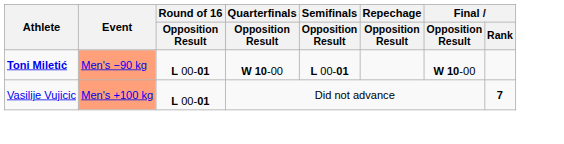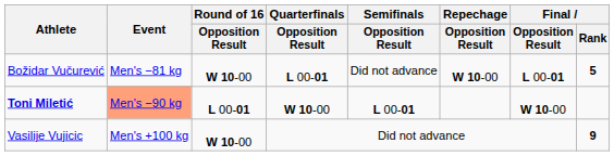+ row: Božidar Vučurević | Men's −81 kg | W 10-00 | L 00-01 | Did not advance | W 10-00 | L 00-01 | 5
Vasilije Vujicic | Event: lightsalmon background -> no background
Vasilije Vujicic | Round of 16 / Opposition Result: L 00-01 -> W 10-00
Vasilije Vujicic | Final / Rank: 7 -> 9
